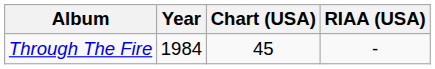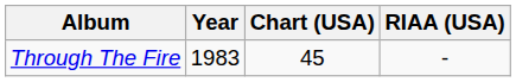Through The Fire | Year: 1984 -> 1983
